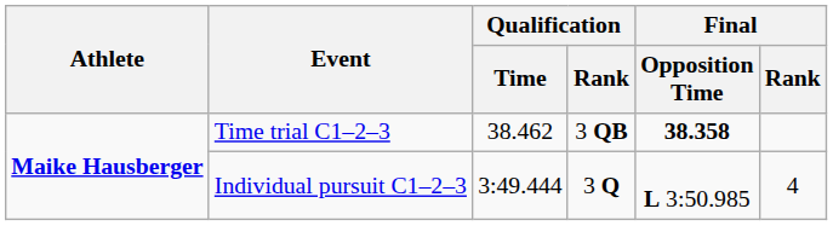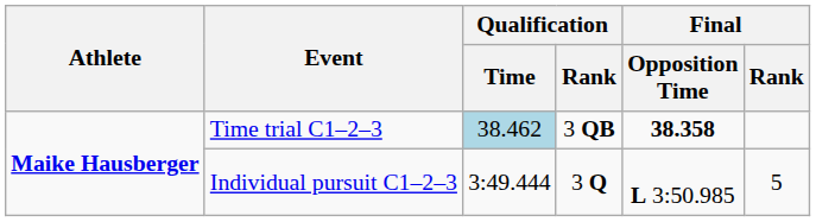Time trial C1–2–3 | Qualification / Time: no background -> lightblue background
Individual pursuit C1–2–3 | Final / Rank: 4 -> 5
